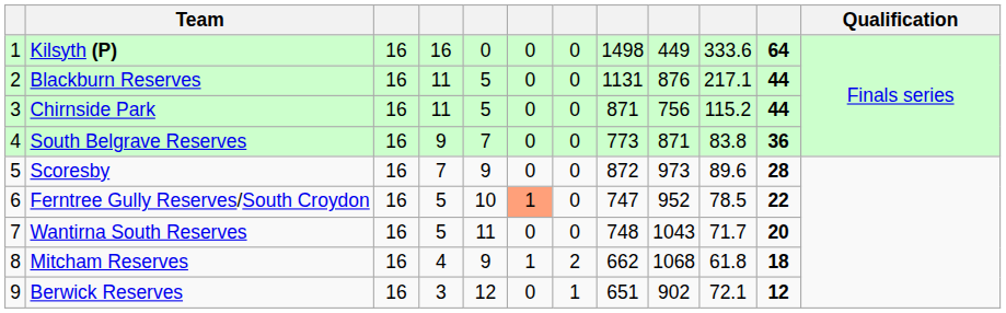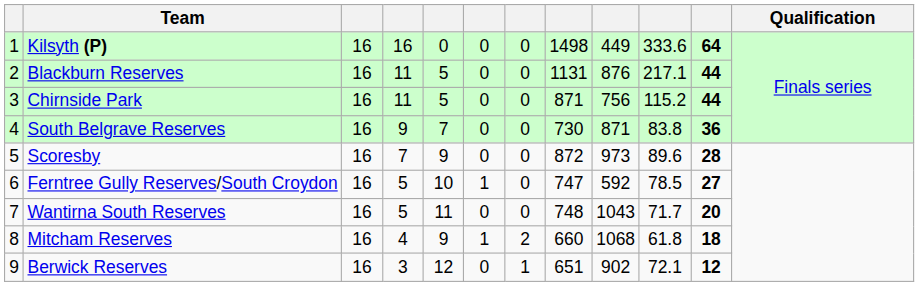South Belgrave Reserves | column 8: 773 -> 730
Ferntree Gully Reserves/South Croydon | column 6: lightsalmon background -> no background
Ferntree Gully Reserves/South Croydon | column 9: 952 -> 592
Ferntree Gully Reserves/South Croydon | column 11: 22 -> 27
Mitcham Reserves | column 8: 662 -> 660
